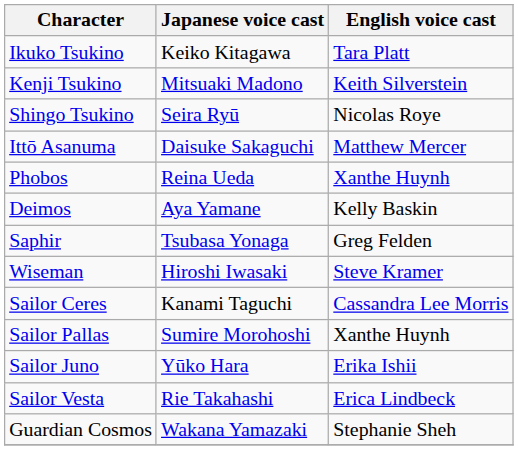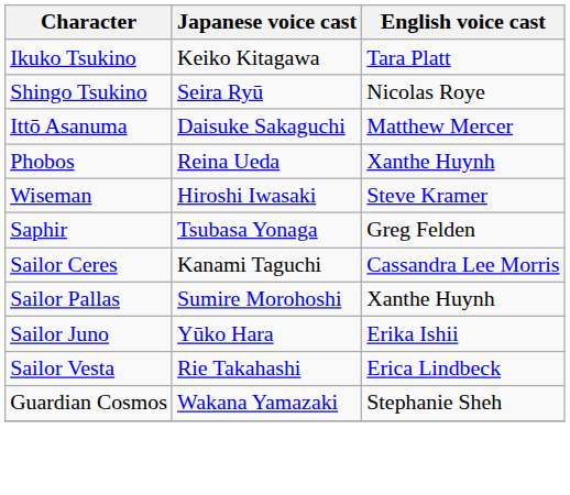- row: Kenji Tsukino | Mitsuaki Madono | Keith Silverstein
- row: Deimos | Aya Yamane | Kelly Baskin
rows swapped: Saphir <-> Wiseman
